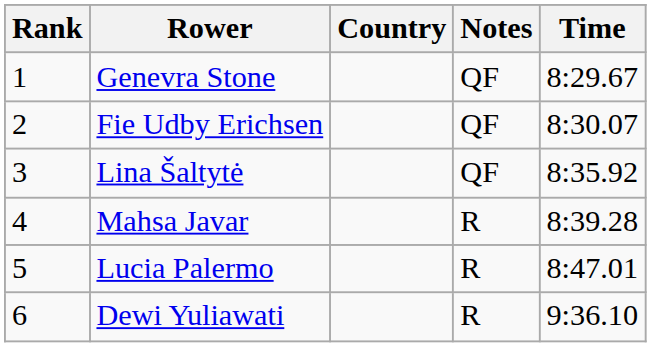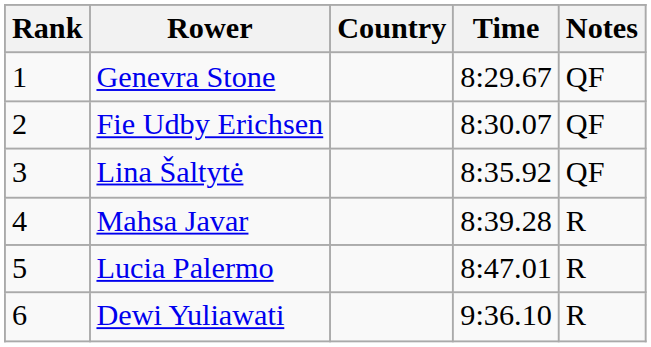columns swapped: Time <-> Notes
